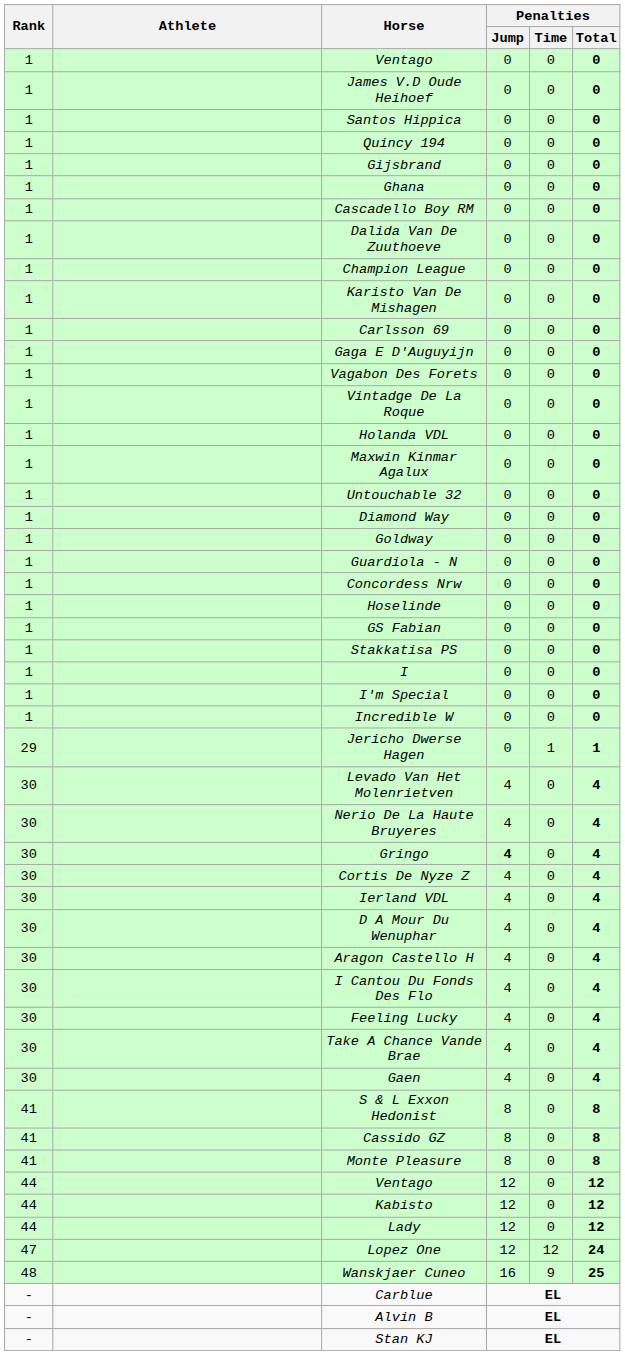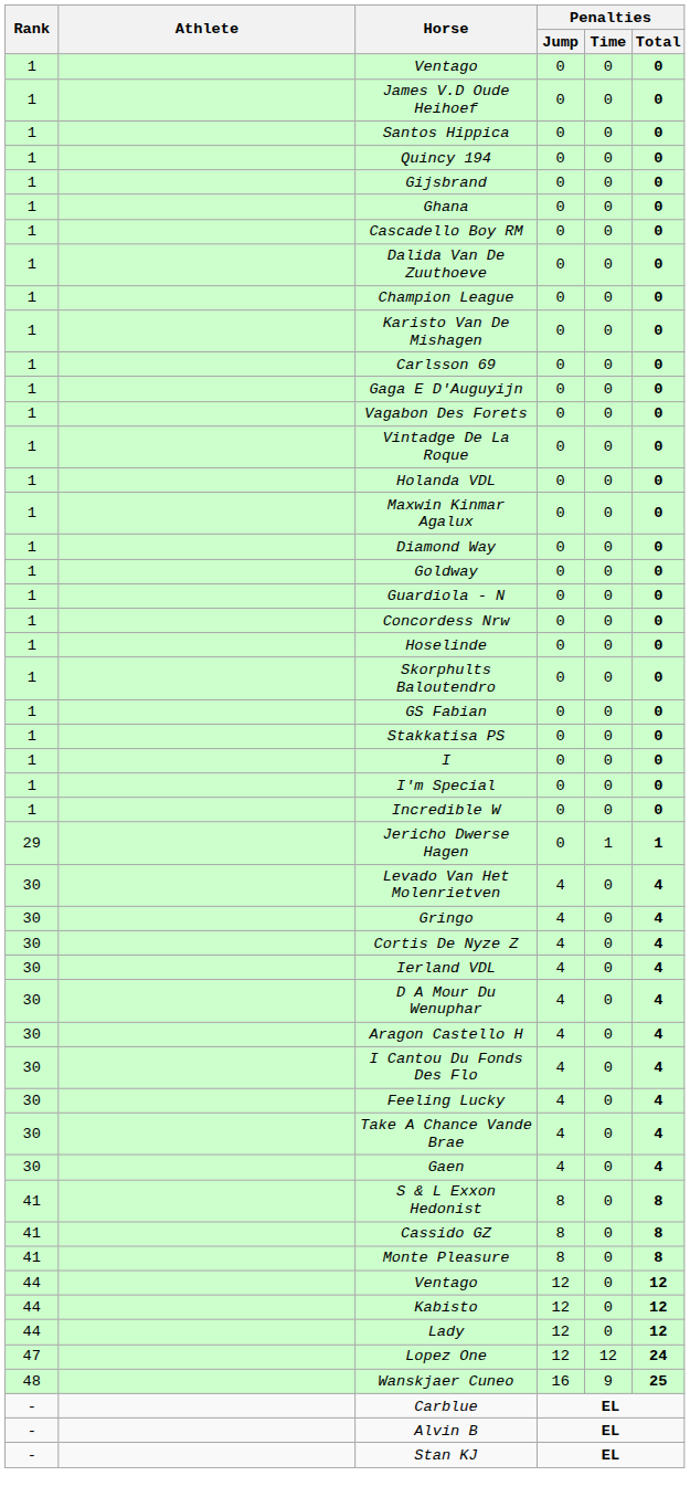- row: 1 | Untouchable 32 | 0 | 0 | 0
+ row: 1 | Skorphults Baloutendro | 0 | 0 | 0
- row: 30 | Nerio De La Haute Bruyeres | 4 | 0 | 4
Gringo | Penalties / Jump: bold -> normal
